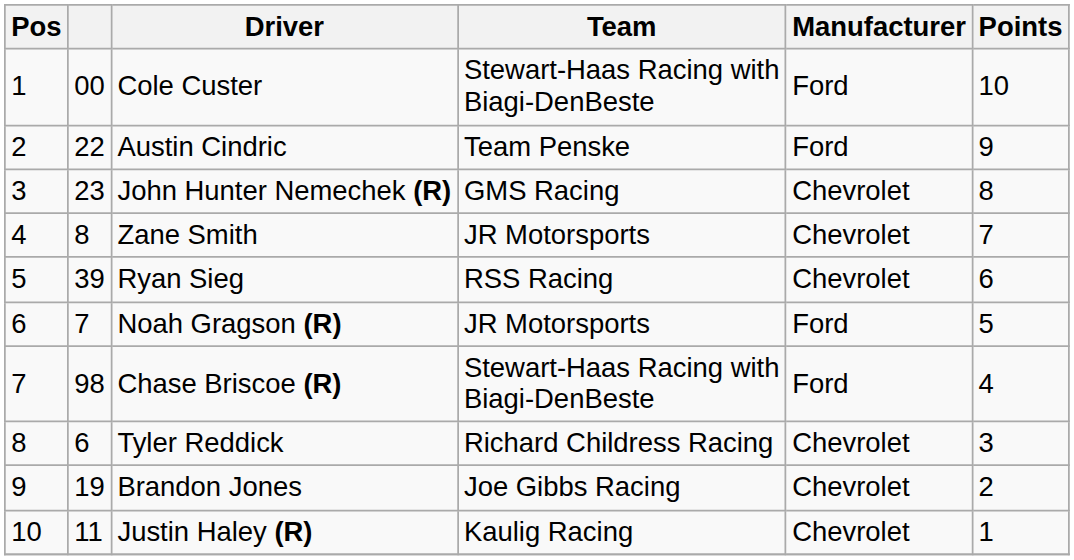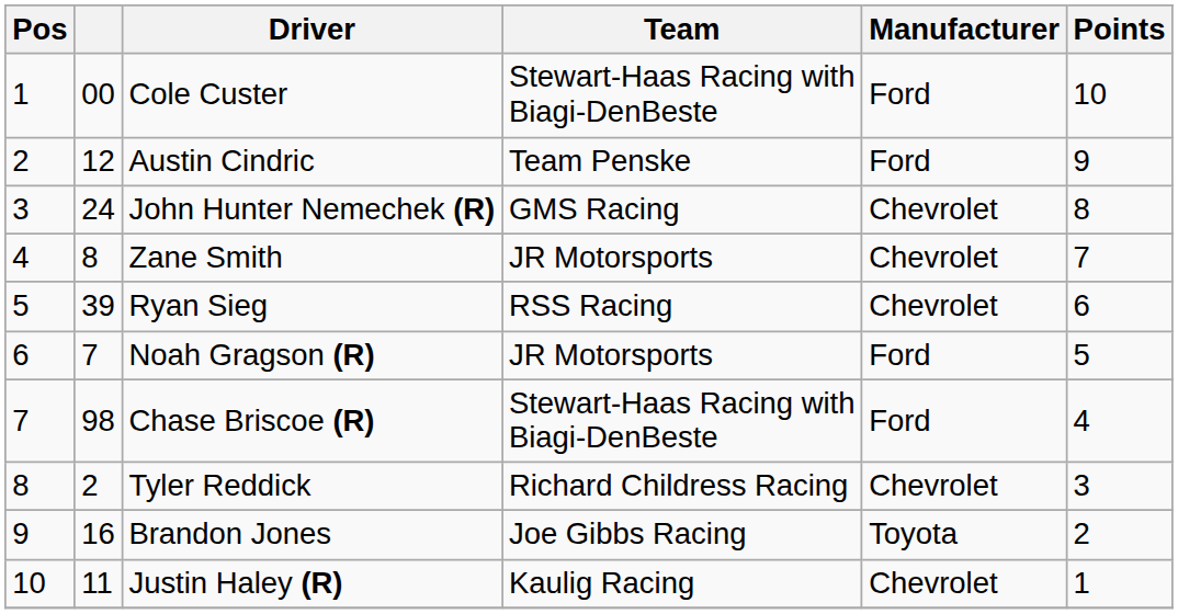Austin Cindric | column 2: 22 -> 12
John Hunter Nemechek (R) | column 2: 23 -> 24
Tyler Reddick | column 2: 6 -> 2
Brandon Jones | column 2: 19 -> 16
Brandon Jones | Manufacturer: Chevrolet -> Toyota
